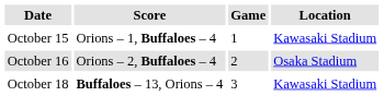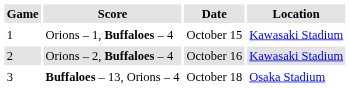columns swapped: Game <-> Date
Orions – 2, Buffaloes – 4 | Location: Osaka Stadium -> Kawasaki Stadium
Buffaloes – 13, Orions – 4 | Location: Kawasaki Stadium -> Osaka Stadium
